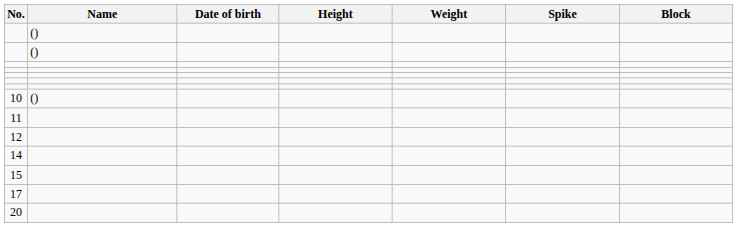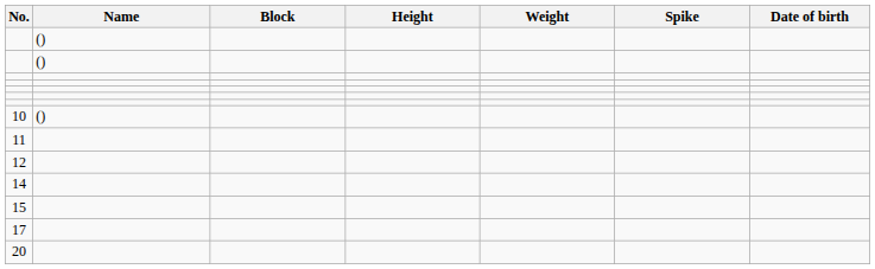columns swapped: Date of birth <-> Block
